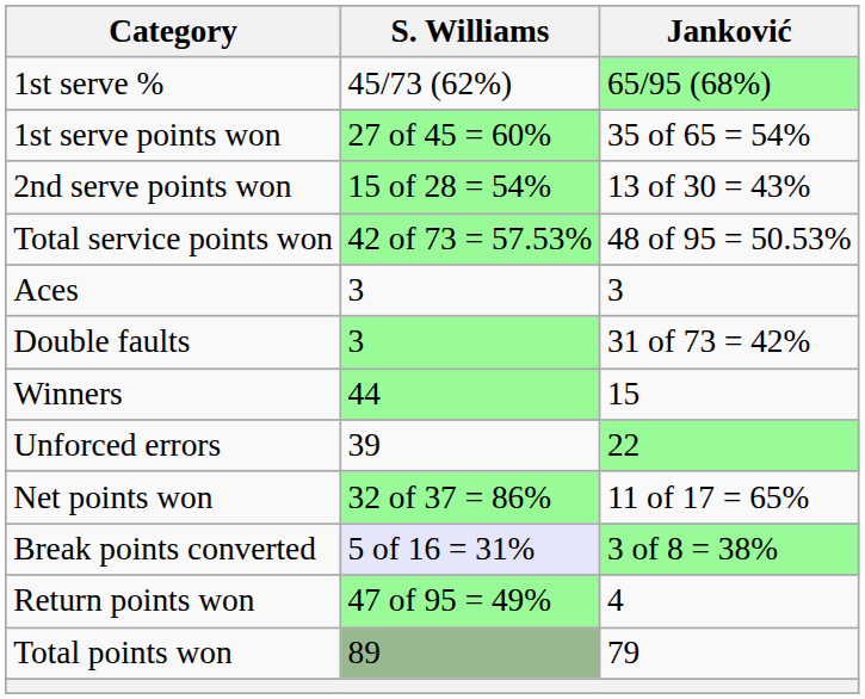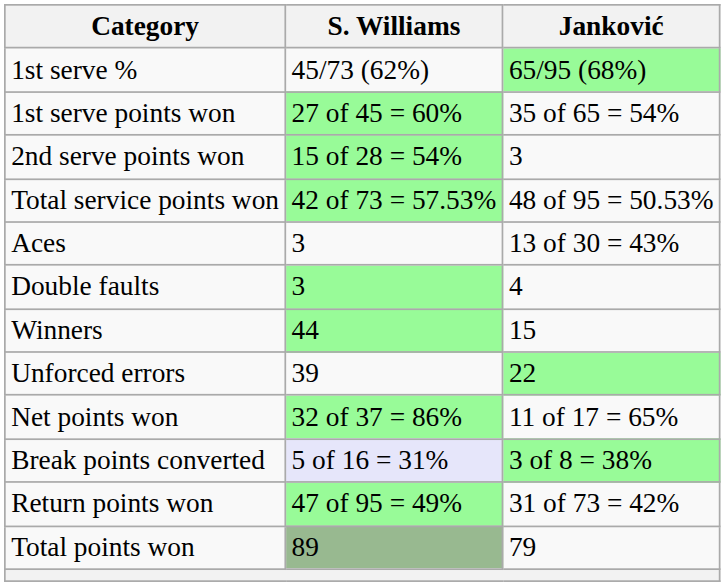2nd serve points won | Janković: 13 of 30 = 43% -> 3
Aces | Janković: 3 -> 13 of 30 = 43%
Double faults | Janković: 31 of 73 = 42% -> 4
Return points won | Janković: 4 -> 31 of 73 = 42%
